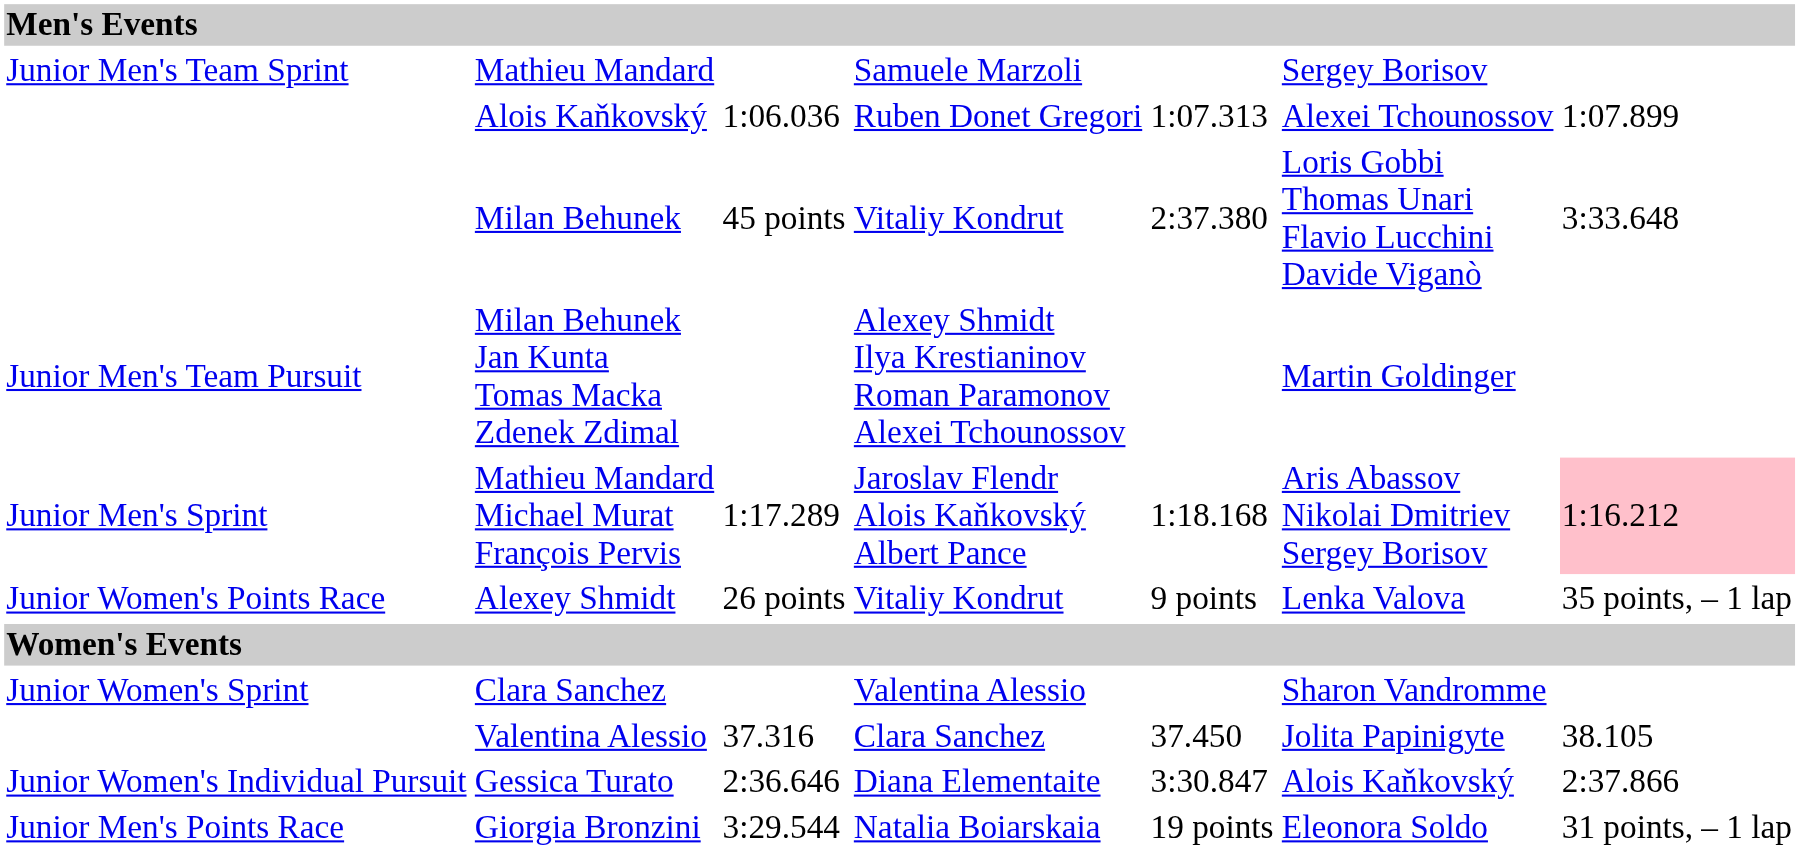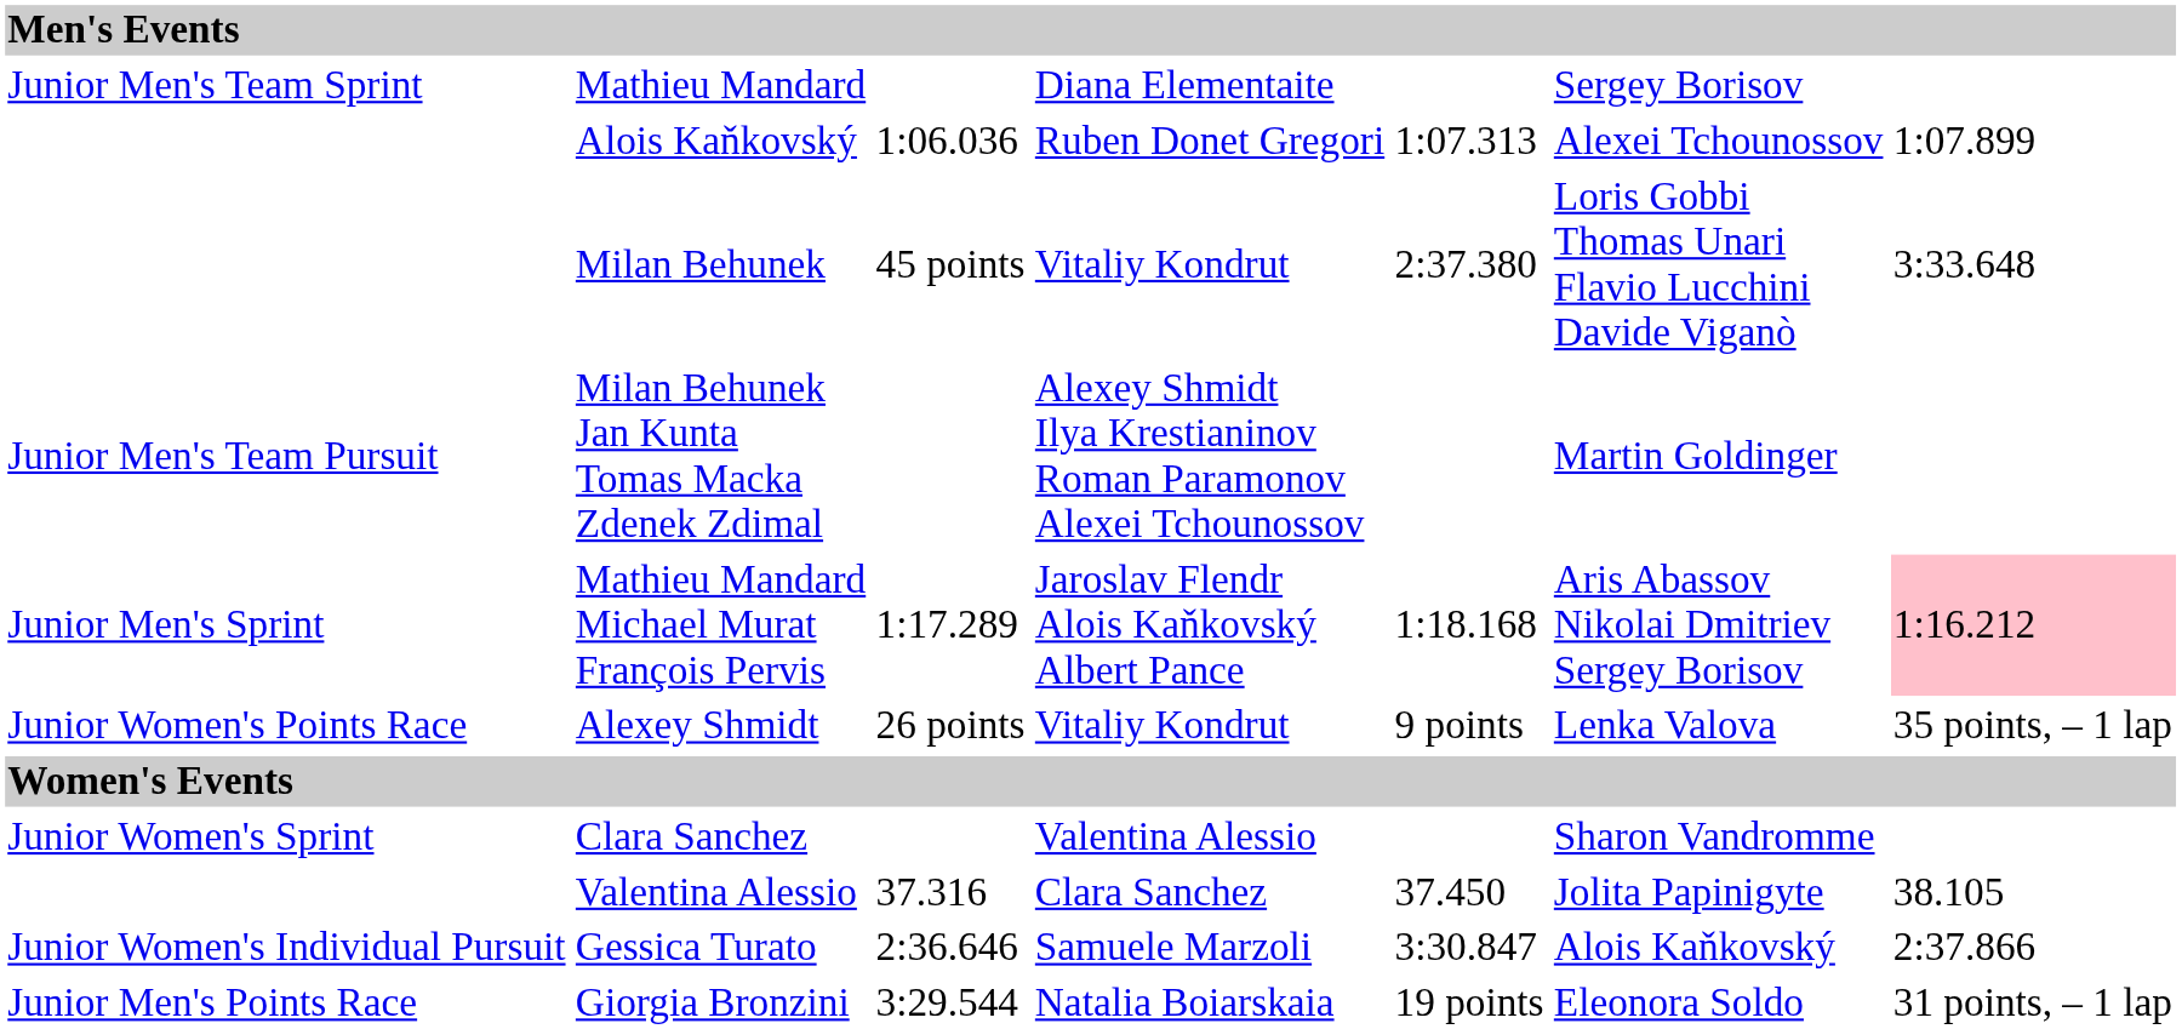Mathieu Mandard | column 4: Samuele Marzoli -> Diana Elementaite
Gessica Turato | column 4: Diana Elementaite -> Samuele Marzoli
